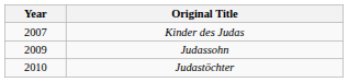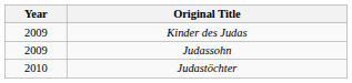Kinder des Judas | Year: 2007 -> 2009
